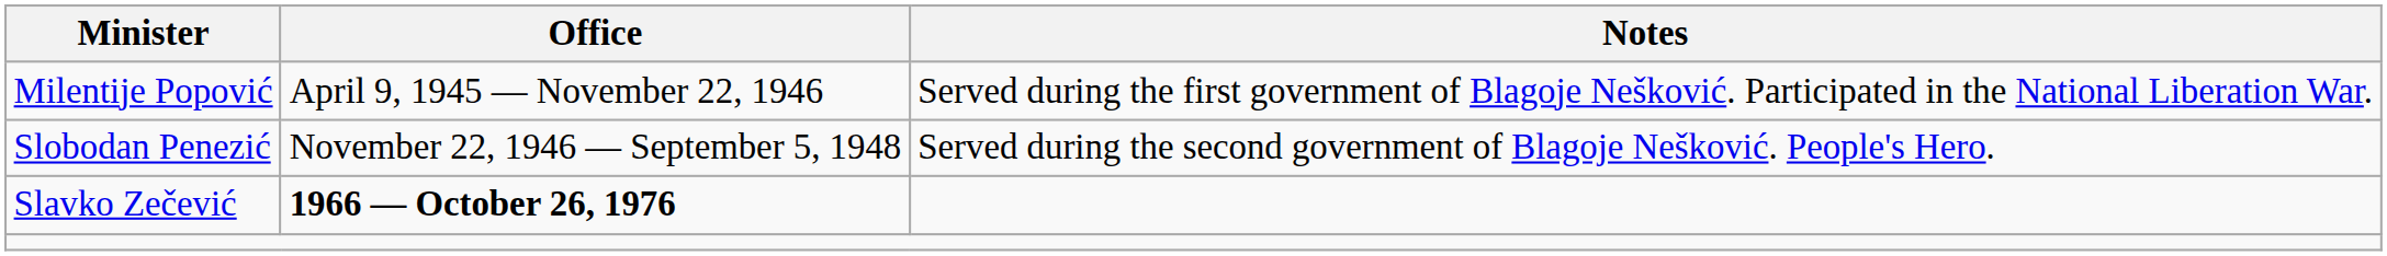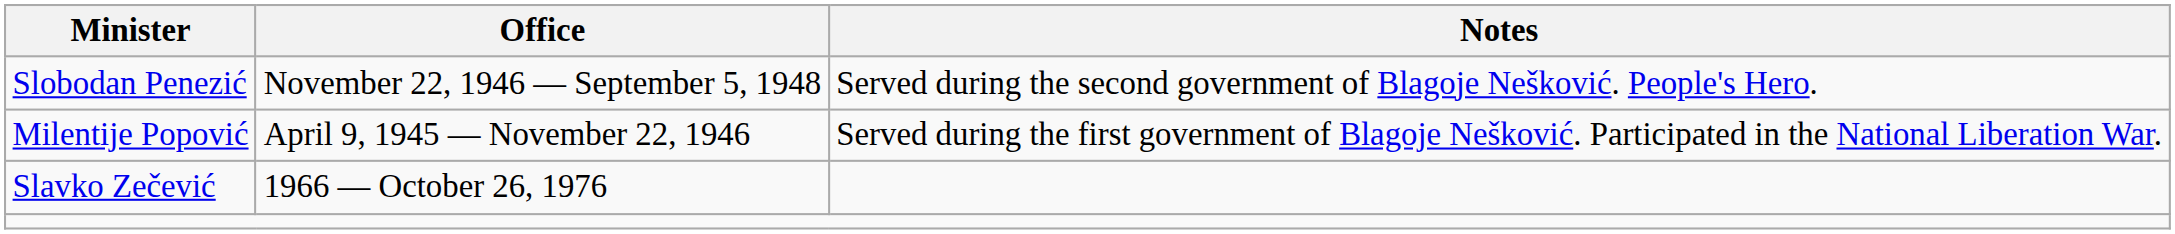rows swapped: Milentije Popović <-> Slobodan Penezić
Slavko Zečević | Office: bold -> normal
